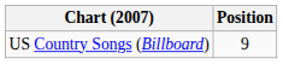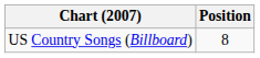US Country Songs (Billboard) | Position: 9 -> 8
